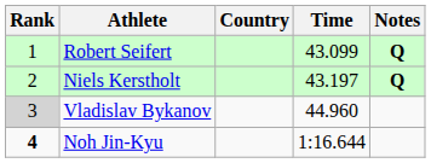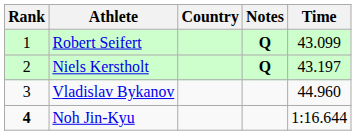columns swapped: Time <-> Notes
Vladislav Bykanov | Rank: lightgrey background -> no background
